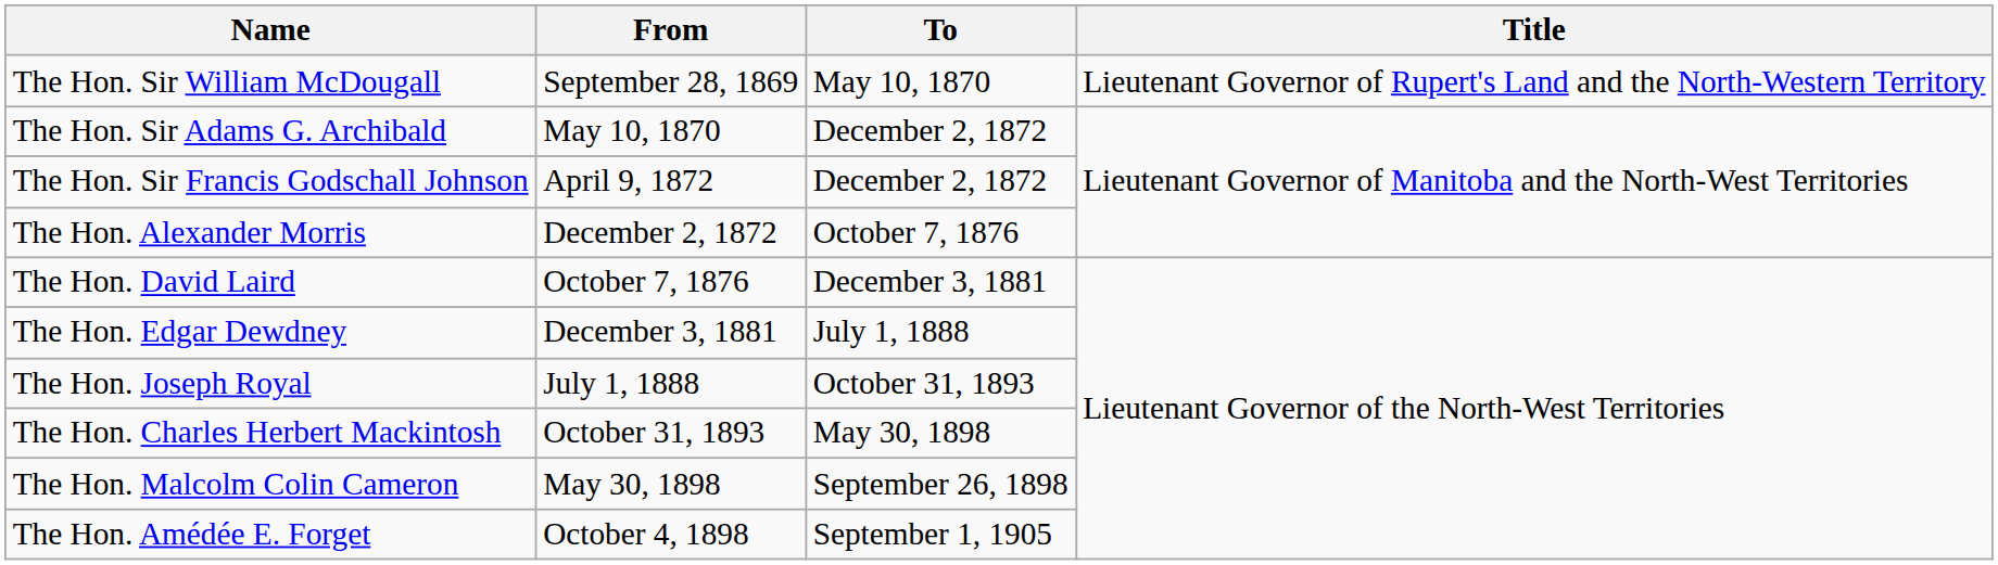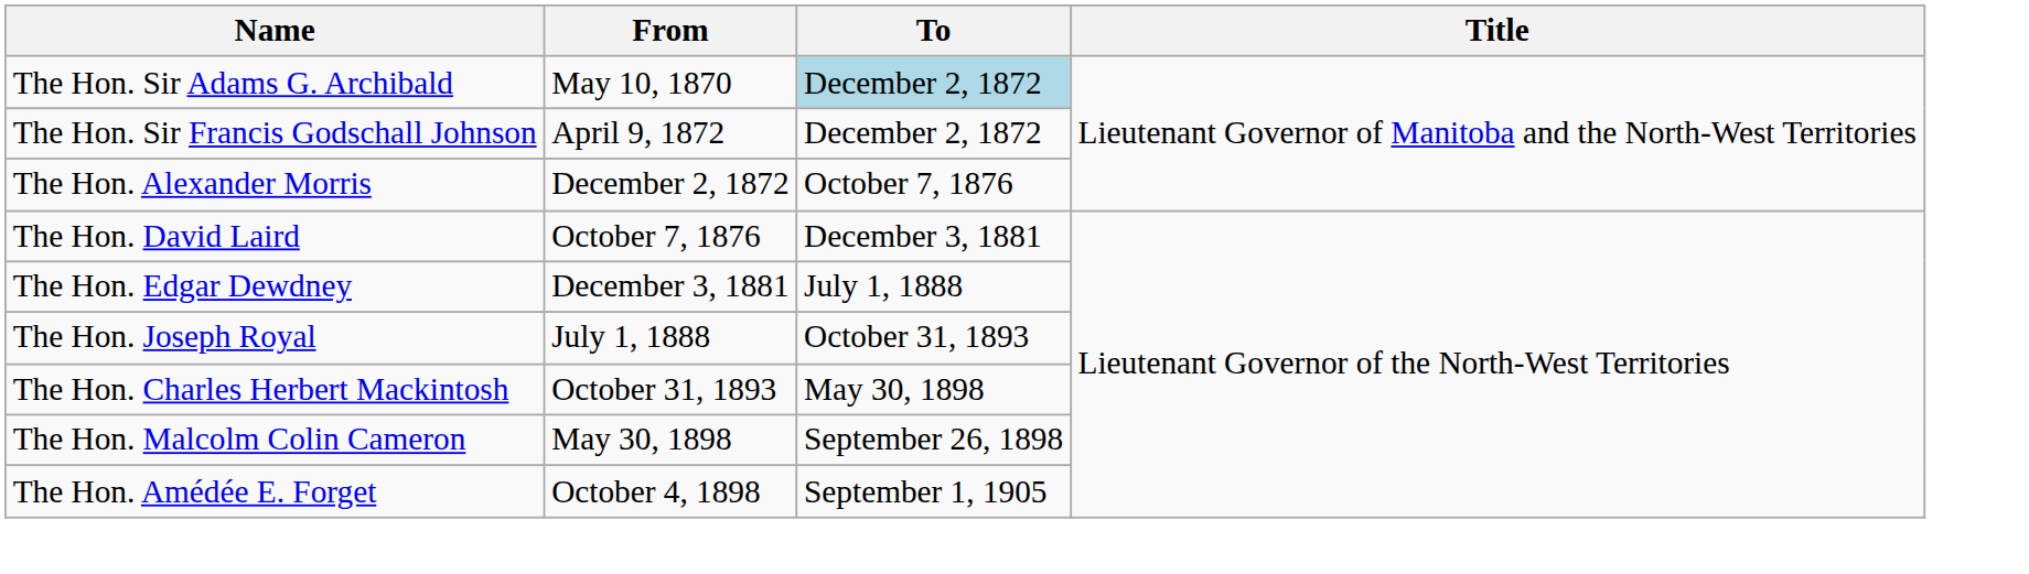- row: The Hon. Sir William McDougall | September 28, 1869 | May 10, 1870 | Lieutenant Governor of Rupert's Land and the North-Western Territory
The Hon. Sir Adams G. Archibald | To: no background -> lightblue background
